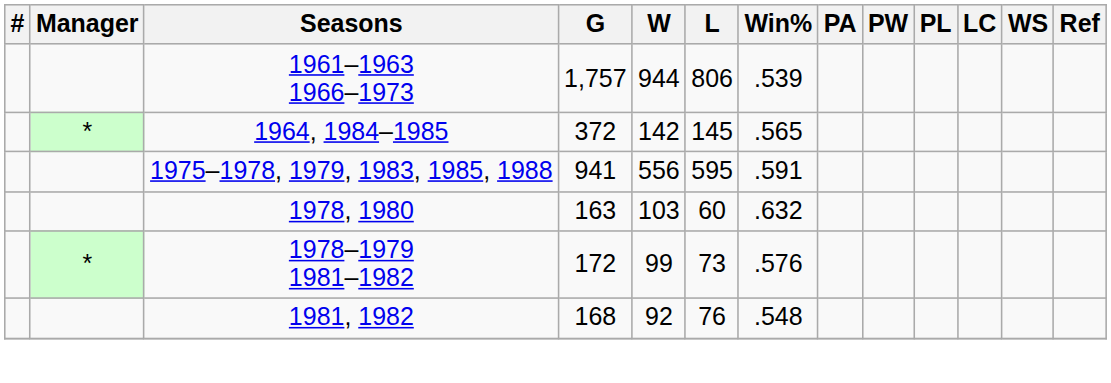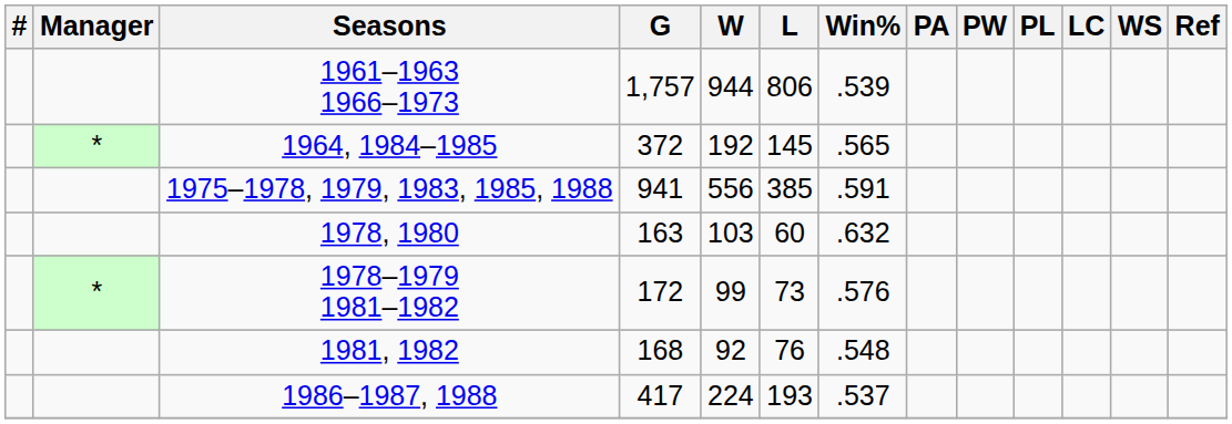1964, 1984–1985 | W: 142 -> 192
1975–1978, 1979, 1983, 1985, 1988 | L: 595 -> 385
+ row: 1986–1987, 1988 | 417 | 224 | 193 | .537
